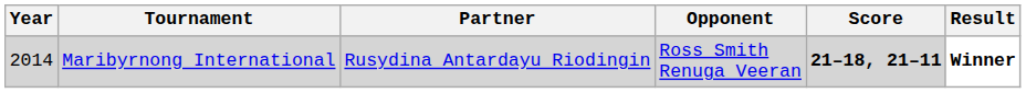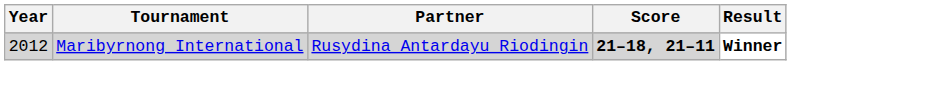- column: Opponent | Ross Smith Renuga Veeran
Maribyrnong International | Year: 2014 -> 2012
